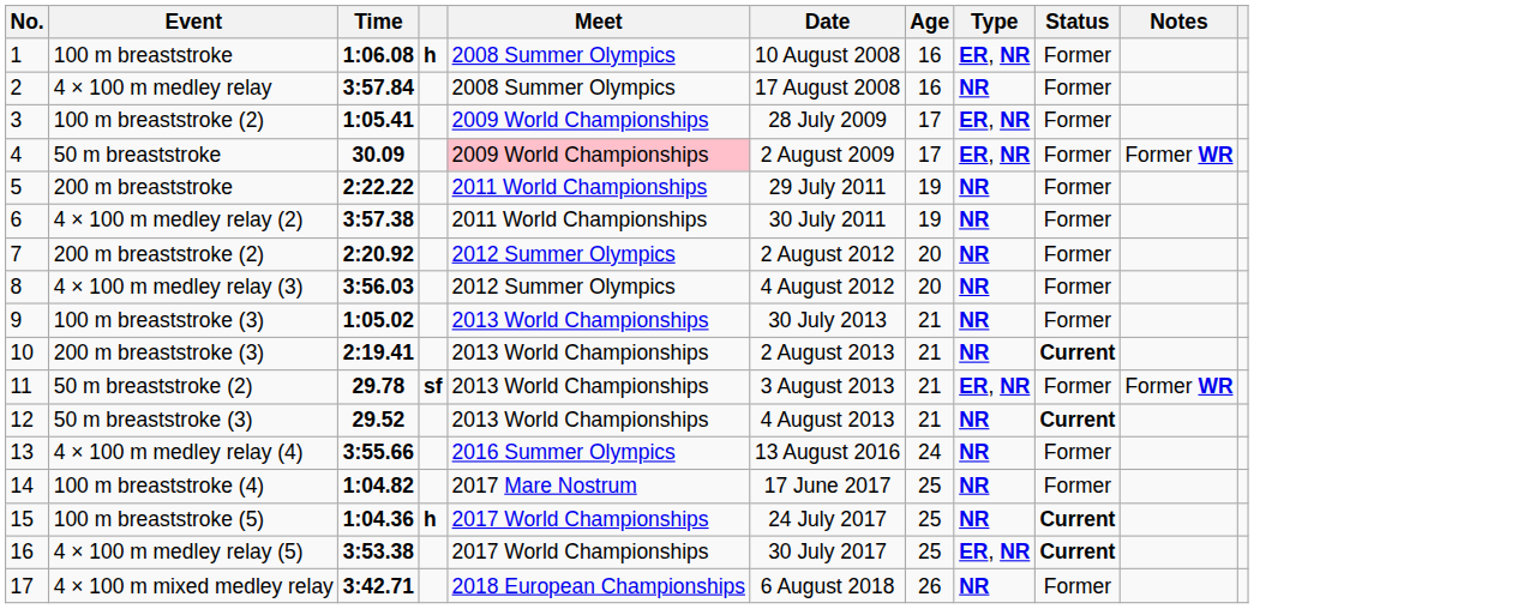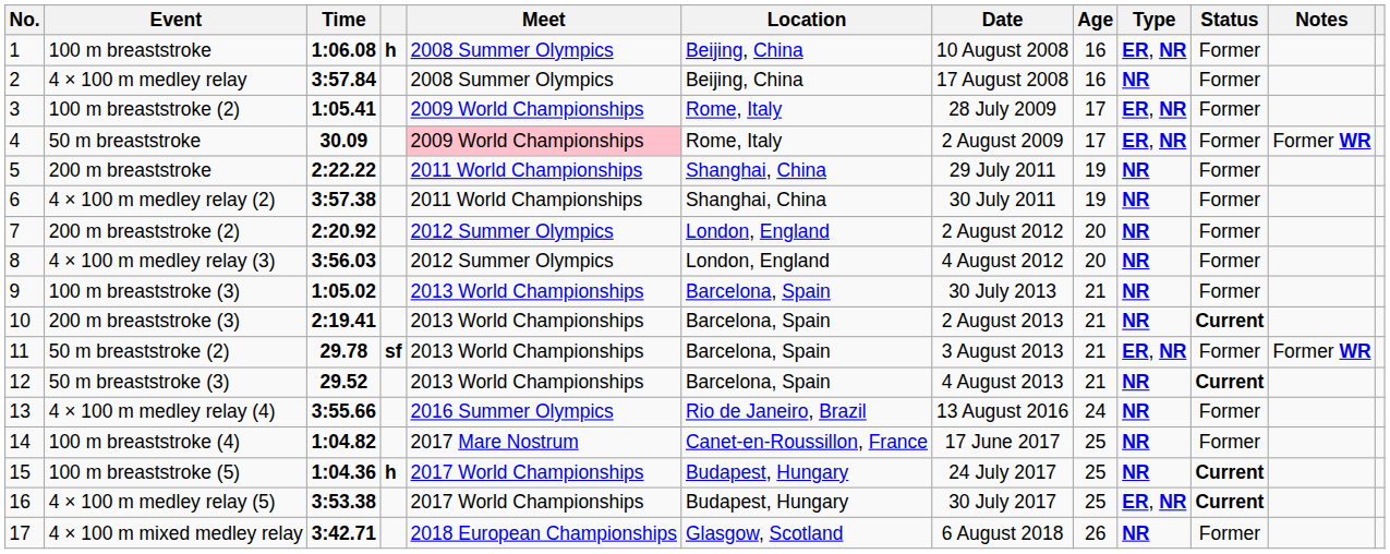+ column: Location | Beijing, China | Beijing, China | Rome, Italy | Rome, Italy | Shanghai, China | Shanghai, China | London, England | London, England | Barcelona, Spain | Barcelona, Spain | Barcelona, Spain | Barcelona, Spain | Rio de Janeiro, Brazil | Canet-en-Roussillon, France | Budapest, Hungary | Budapest, Hungary | Glasgow, Scotland
